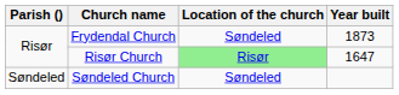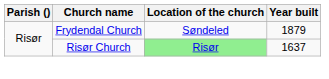Frydendal Church | Year built: 1873 -> 1879
Risør Church | Year built: 1647 -> 1637
- row: Søndeled | Søndeled Church | Søndeled
